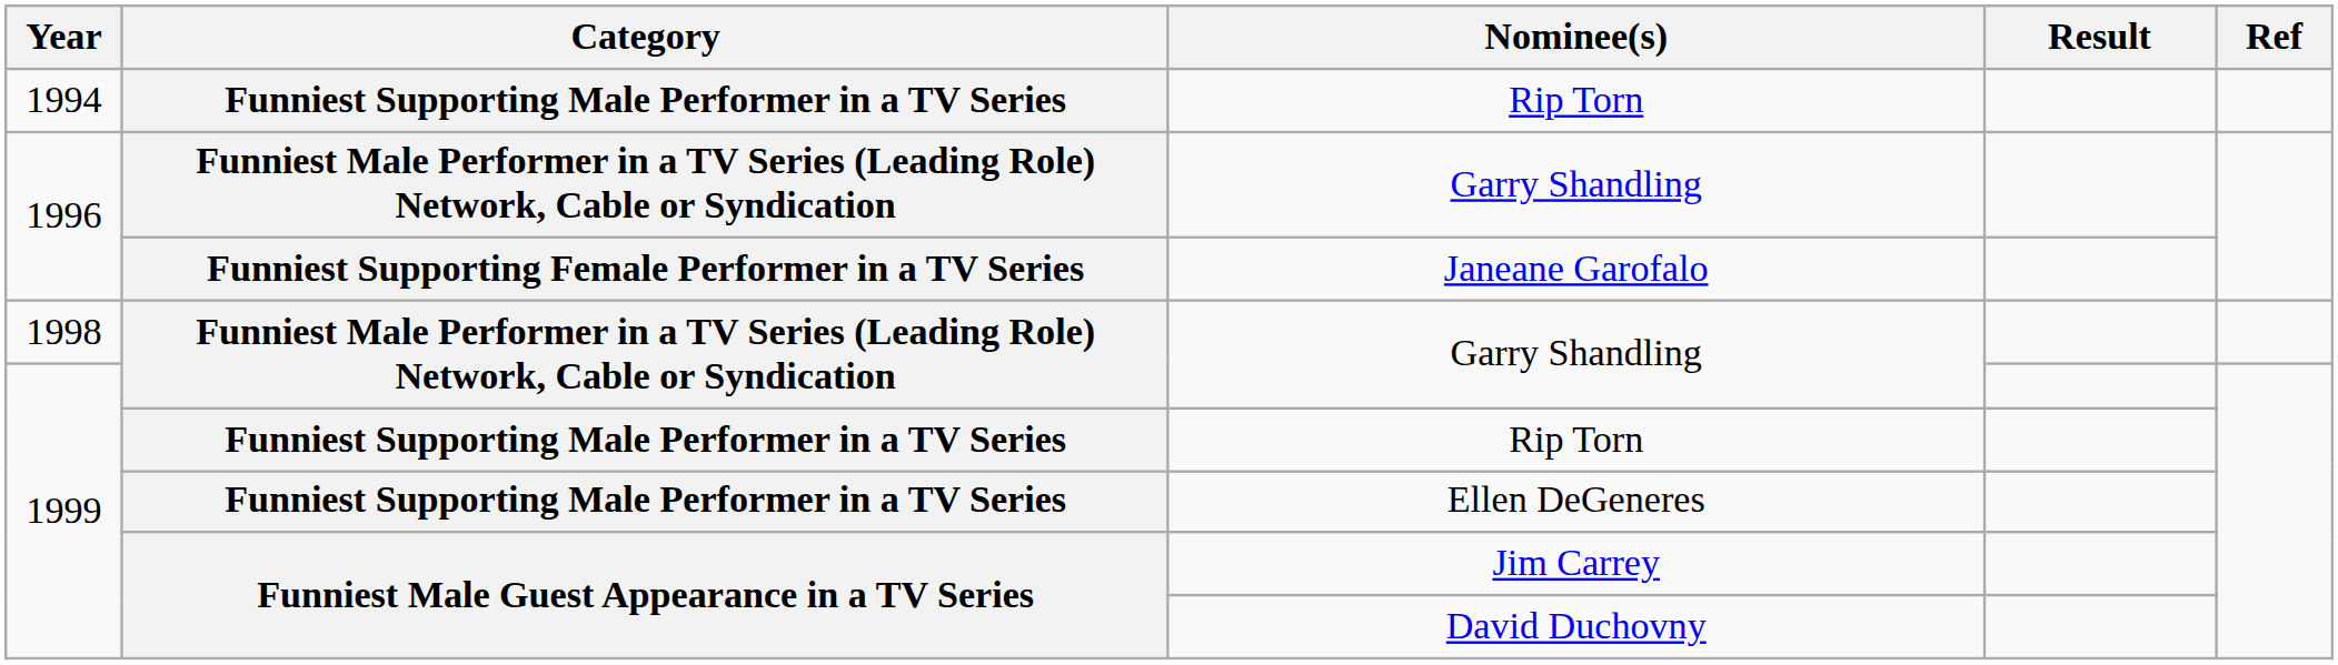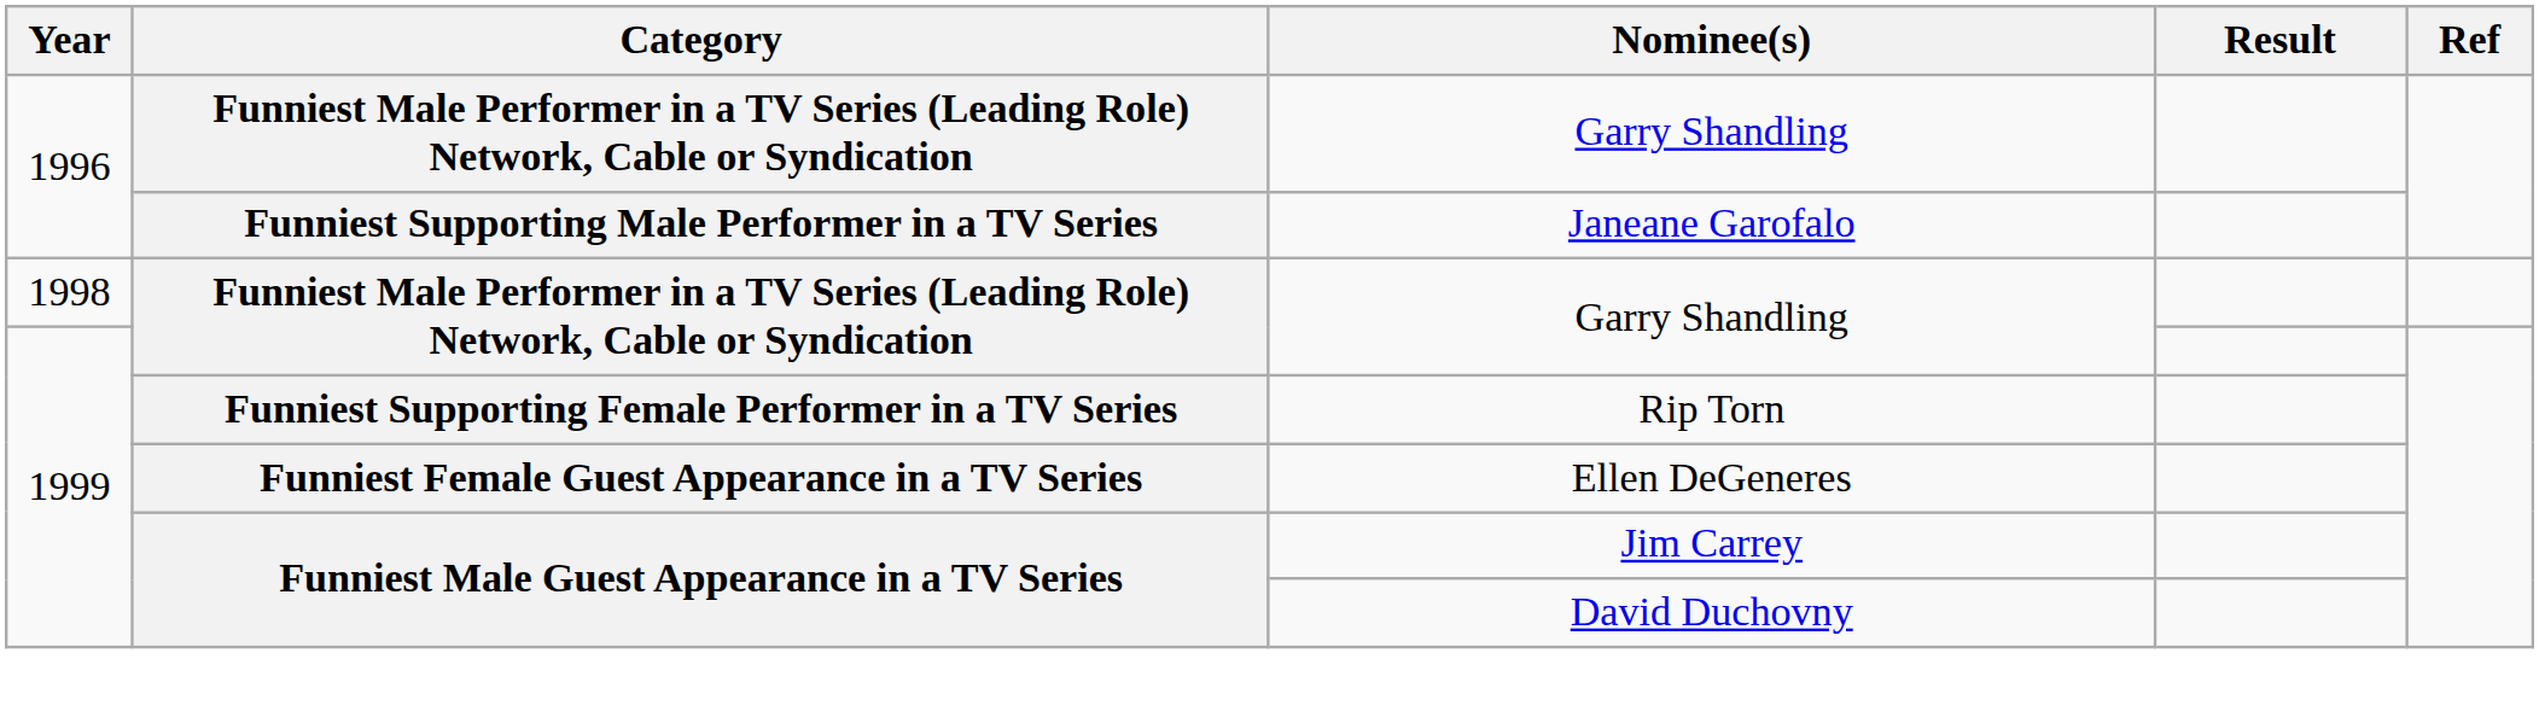- row: 1994 | Funniest Supporting Male Performer in a TV Series | Rip Torn
Janeane Garofalo | Category: Funniest Supporting Female Performer in a TV Series -> Funniest Supporting Male Performer in a TV Series
1999 / Rip Torn | Category: Funniest Supporting Male Performer in a TV Series -> Funniest Supporting Female Performer in a TV Series
Ellen DeGeneres | Category: Funniest Supporting Male Performer in a TV Series -> Funniest Female Guest Appearance in a TV Series
